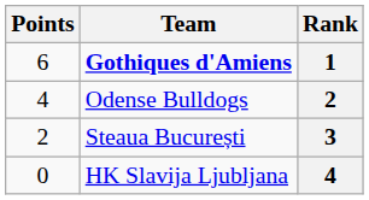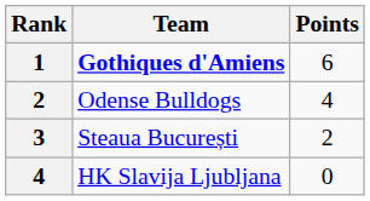columns swapped: Rank <-> Points
